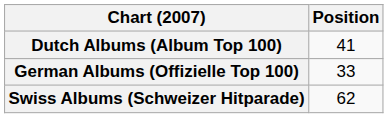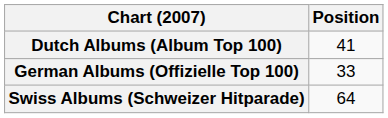Swiss Albums (Schweizer Hitparade) | Position: 62 -> 64
